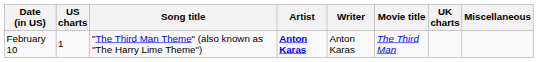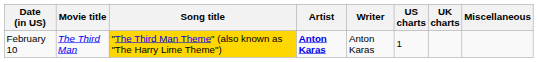columns swapped: Movie title <-> US charts
February 10 | Song title: no background -> gold background
